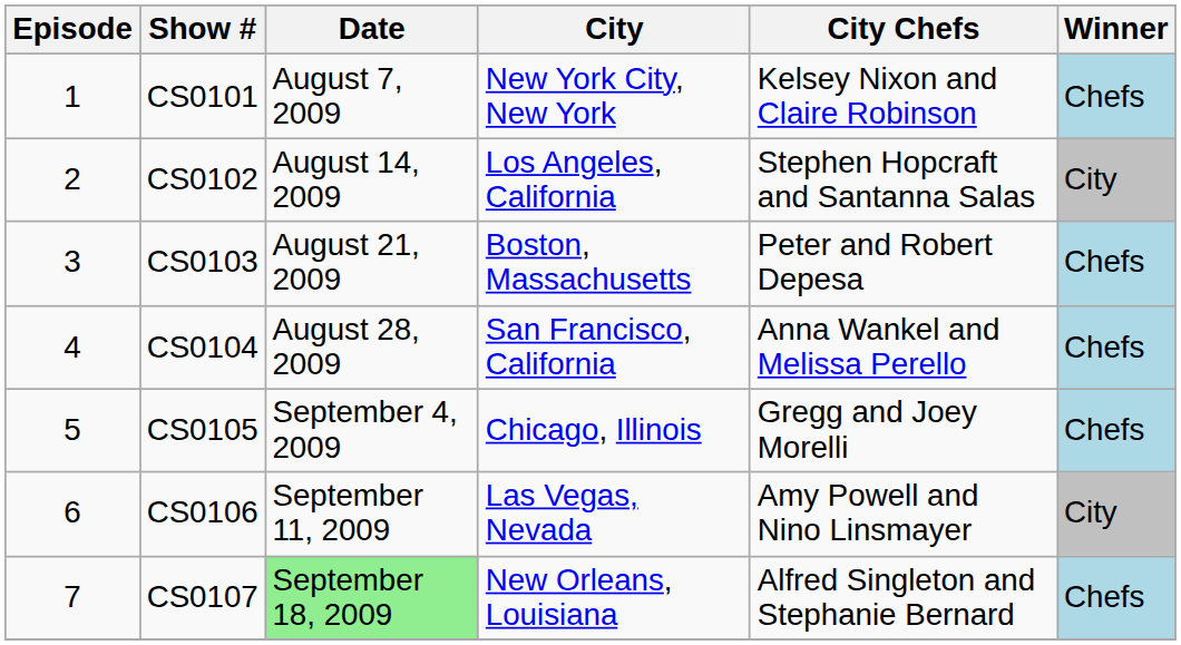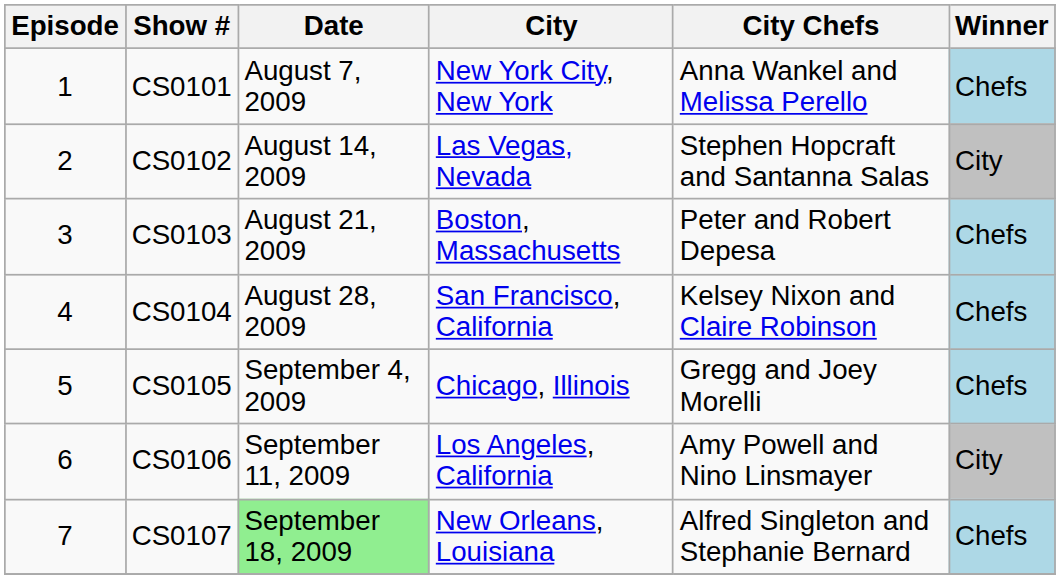CS0101 | City Chefs: Kelsey Nixon and Claire Robinson -> Anna Wankel and Melissa Perello
CS0102 | City: Los Angeles, California -> Las Vegas, Nevada
CS0104 | City Chefs: Anna Wankel and Melissa Perello -> Kelsey Nixon and Claire Robinson
CS0106 | City: Las Vegas, Nevada -> Los Angeles, California
